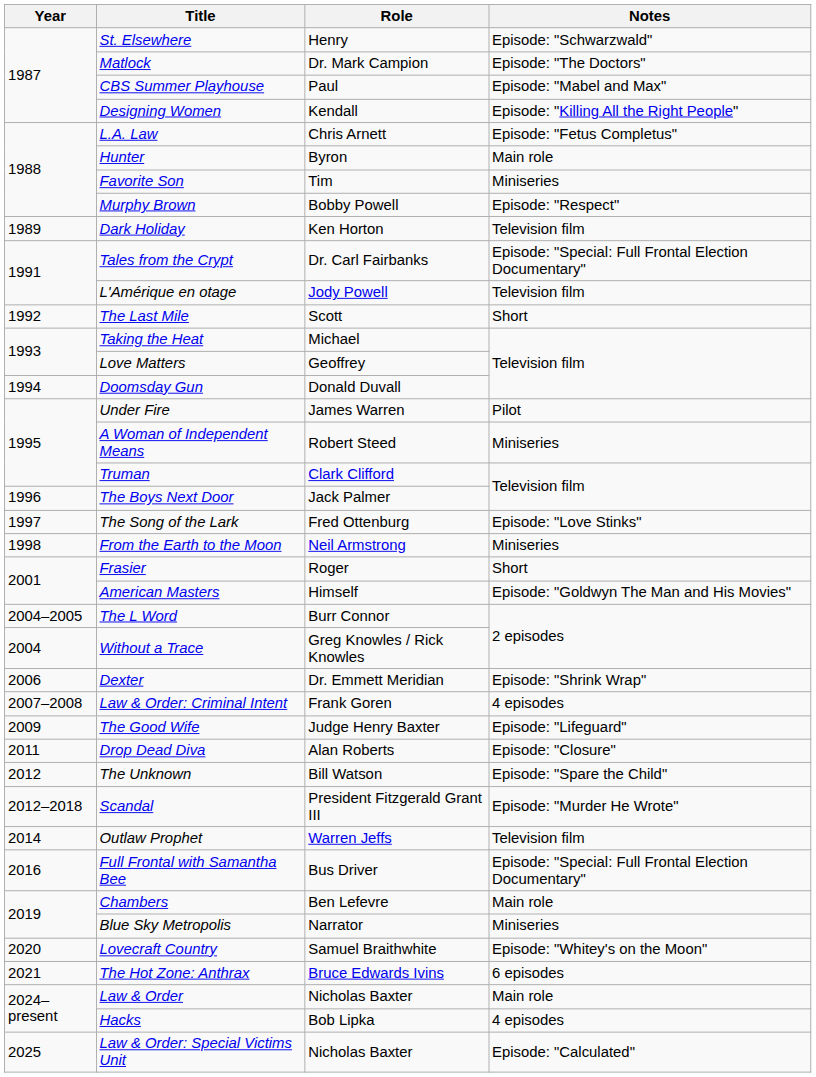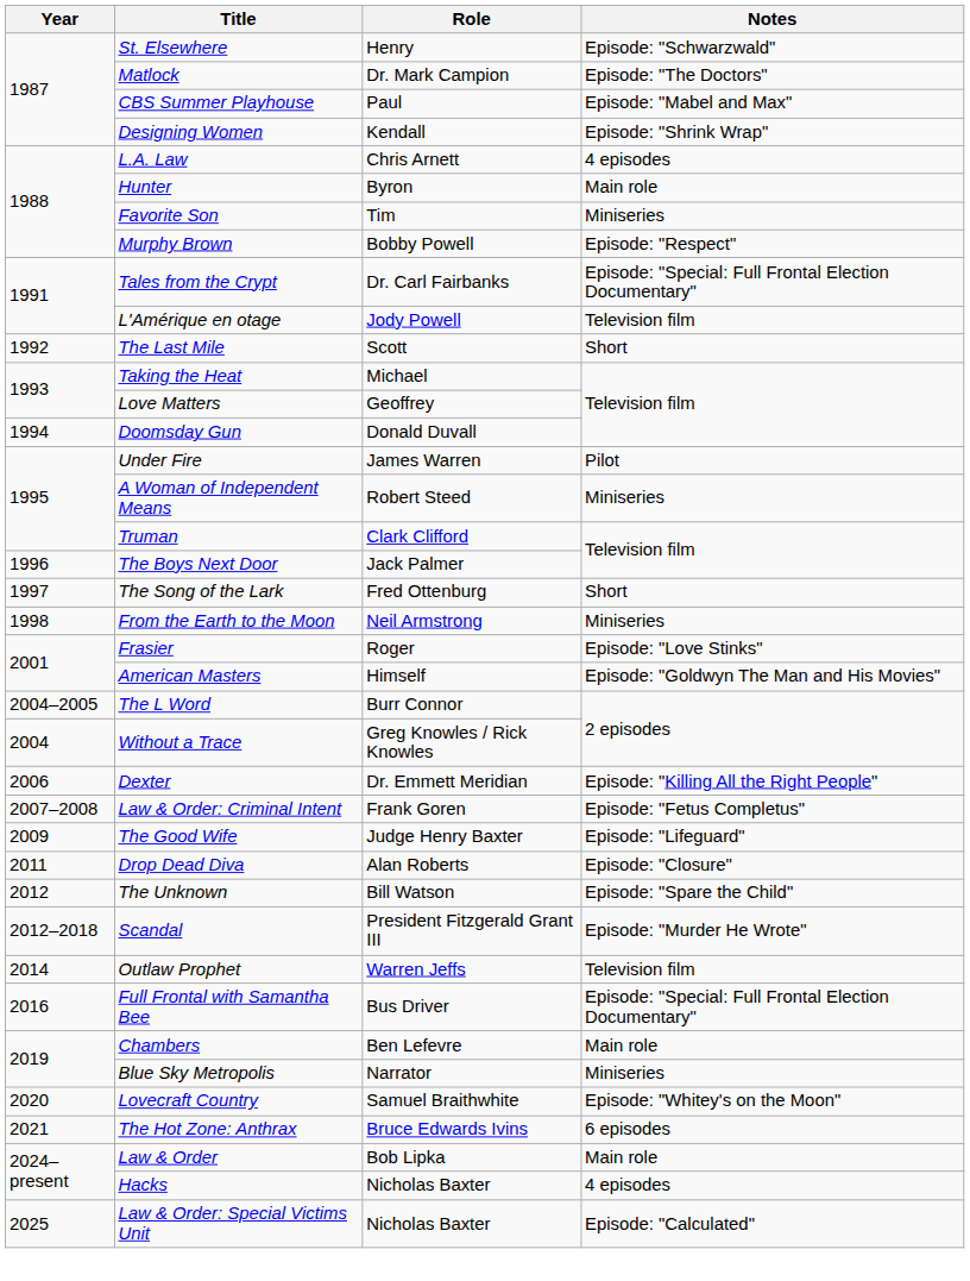Designing Women | Notes: Episode: "Killing All the Right People" -> Episode: "Shrink Wrap"
L.A. Law | Notes: Episode: "Fetus Completus" -> 4 episodes
- row: 1989 | Dark Holiday | Ken Horton | Television film
The Song of the Lark | Notes: Episode: "Love Stinks" -> Short
Frasier | Notes: Short -> Episode: "Love Stinks"
Dexter | Notes: Episode: "Shrink Wrap" -> Episode: "Killing All the Right People"
Law & Order: Criminal Intent | Notes: 4 episodes -> Episode: "Fetus Completus"
Law & Order | Role: Nicholas Baxter -> Bob Lipka
Hacks | Role: Bob Lipka -> Nicholas Baxter
